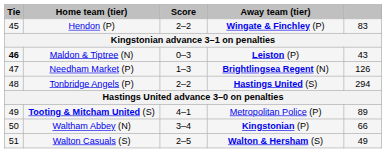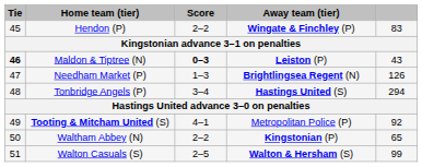Maldon & Tiptree (N) | Score: normal -> bold
Tonbridge Angels (P) | Score: 2–2 -> 3–4
Tooting & Mitcham United (S) | column 5: 89 -> 92
Waltham Abbey (N) | Score: 3–4 -> 2–2
Waltham Abbey (N) | column 5: 66 -> 65
Walton Casuals (S) | column 5: 49 -> 99
